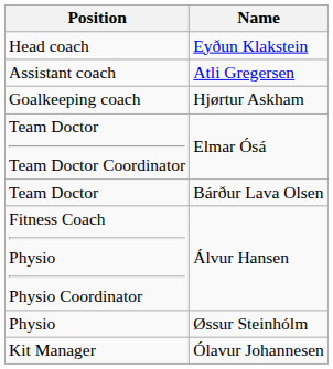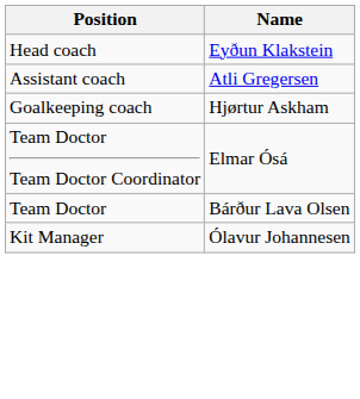- row: Fitness Coach Physio Physio Coordinator | Álvur Hansen
- row: Physio | Øssur Steinhólm
